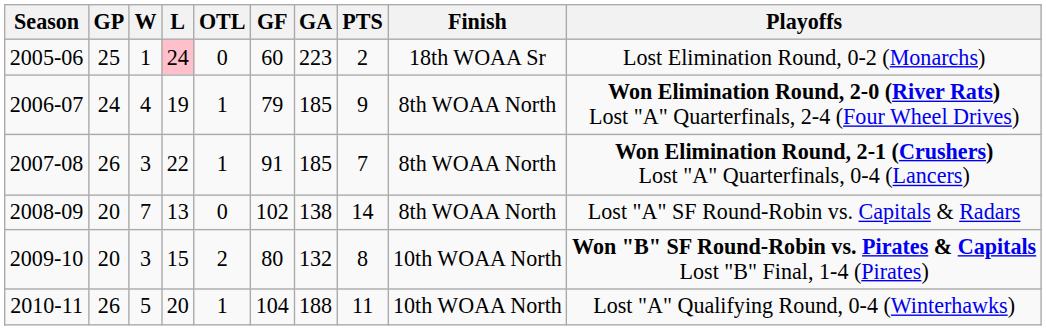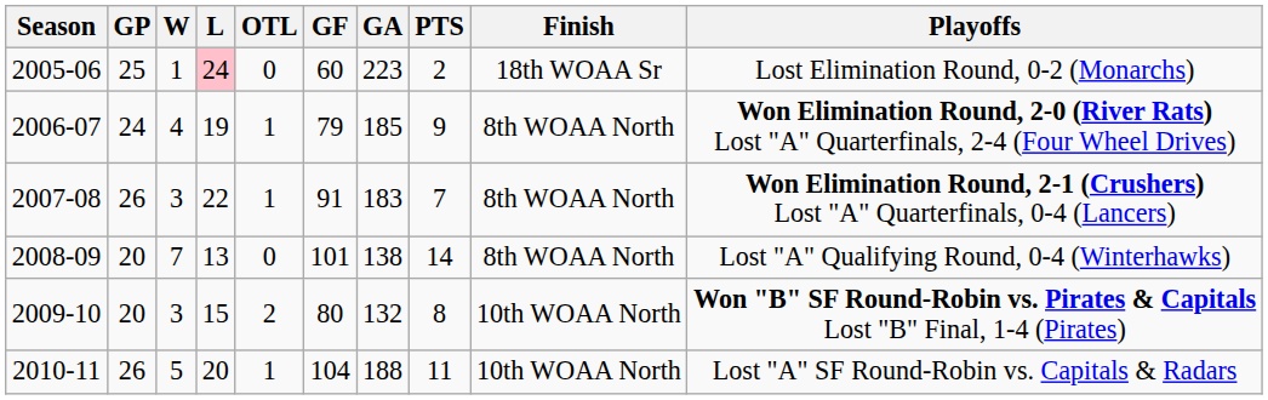2007-08 | GA: 185 -> 183
2008-09 | GF: 102 -> 101
2008-09 | Playoffs: Lost "A" SF Round-Robin vs. Capitals & Radars -> Lost "A" Qualifying Round, 0-4 (Winterhawks)
2010-11 | Playoffs: Lost "A" Qualifying Round, 0-4 (Winterhawks) -> Lost "A" SF Round-Robin vs. Capitals & Radars
